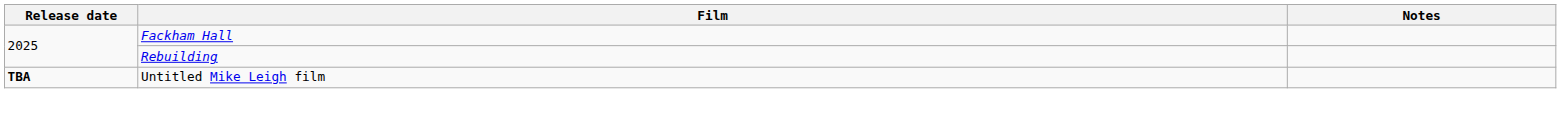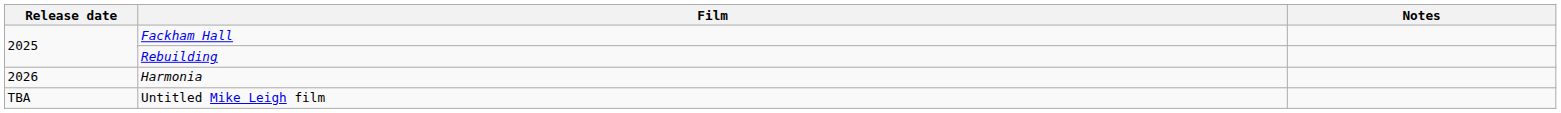+ row: 2026 | Harmonia
Untitled Mike Leigh film | Release date: bold -> normal
